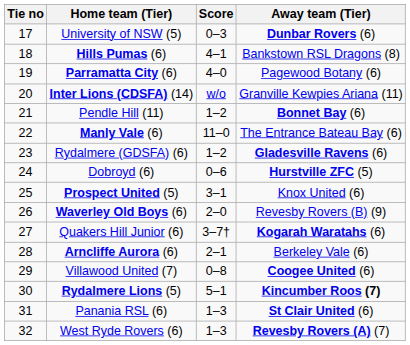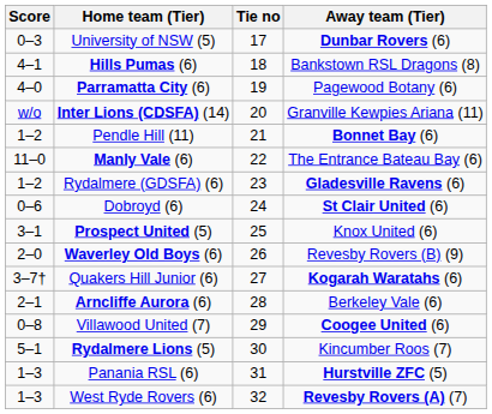columns swapped: Tie no <-> Score
Dobroyd (6) | Away team (Tier): Hurstville ZFC (5) -> St Clair United (6)
Rydalmere Lions (5) | Away team (Tier): bold -> normal
Panania RSL (6) | Away team (Tier): St Clair United (6) -> Hurstville ZFC (5)
